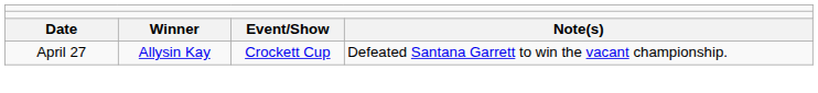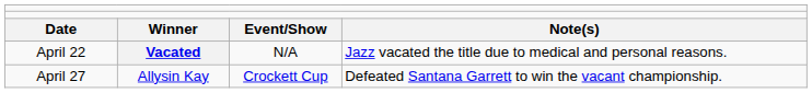+ row: April 22 | Vacated | N/A | Jazz vacated the title due to medical and personal reasons.
